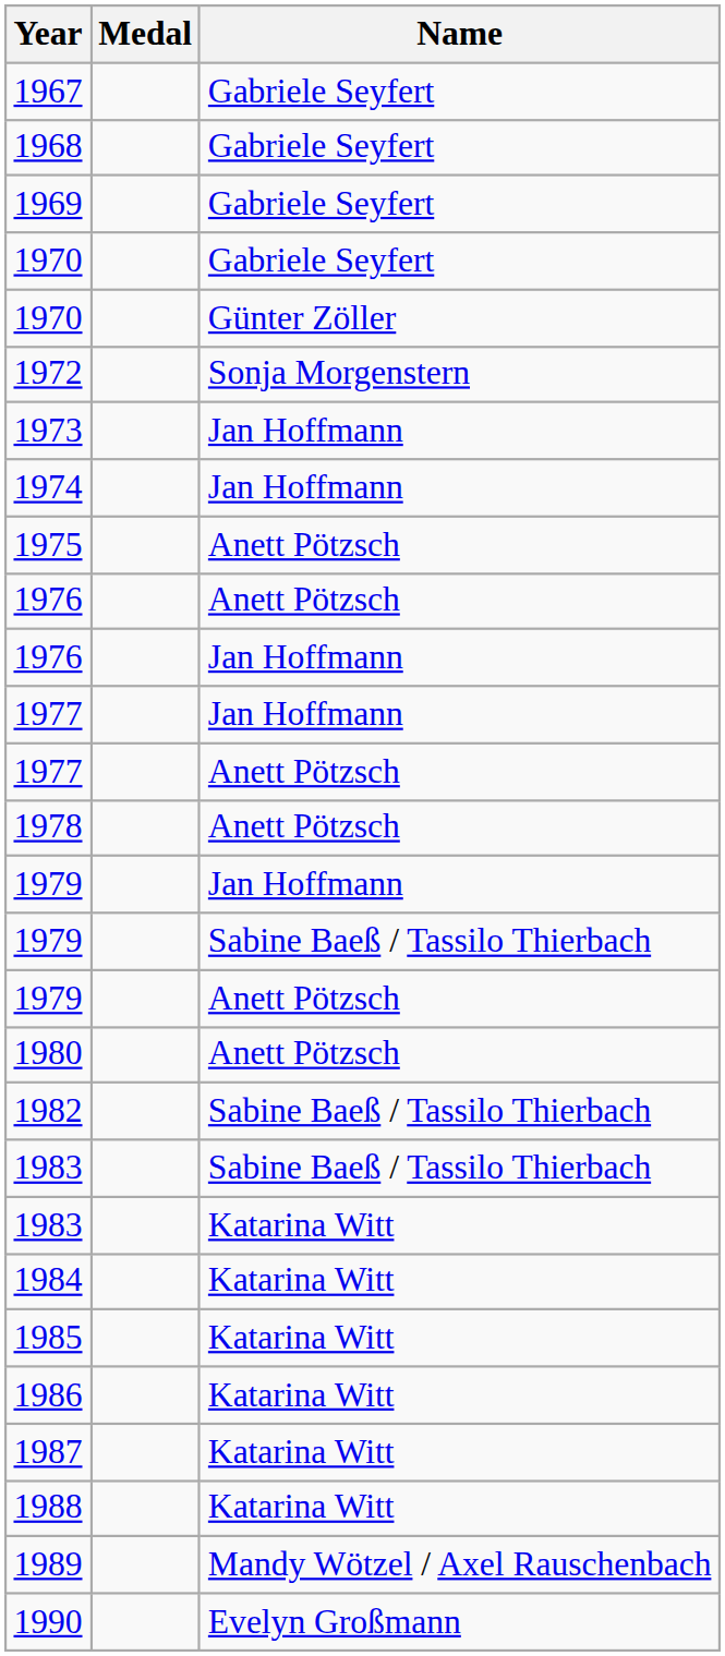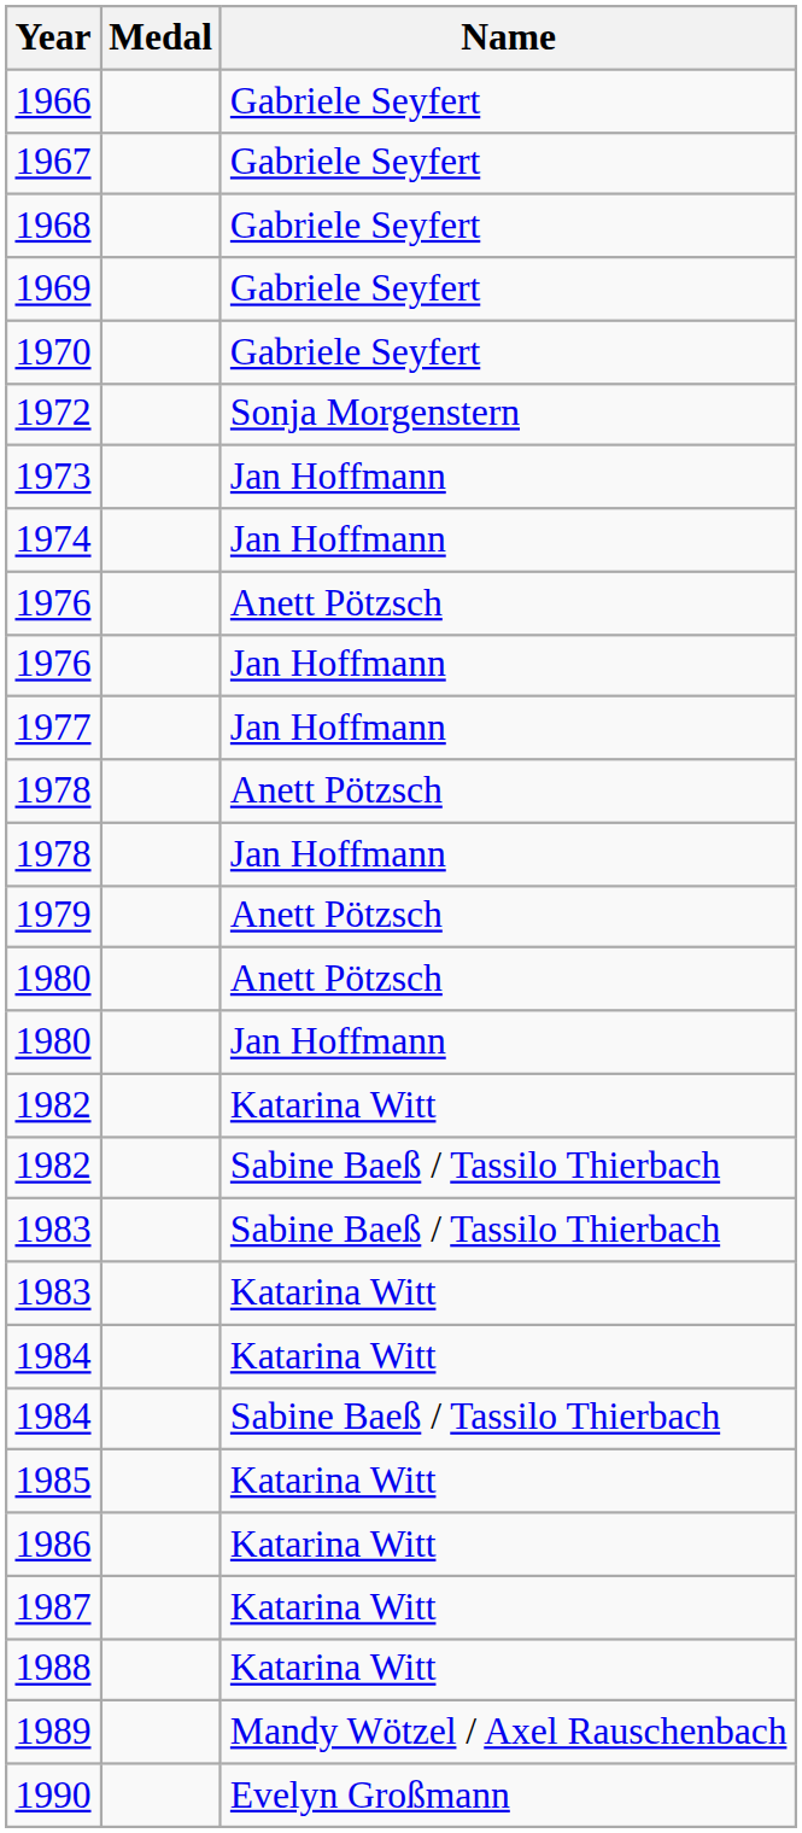+ row: 1966 | Gabriele Seyfert
- row: 1970 | Günter Zöller
- row: 1975 | Anett Pötzsch
- row: 1977 | Anett Pötzsch
+ row: 1978 | Jan Hoffmann
- row: 1979 | Jan Hoffmann
- row: 1979 | Sabine Baeß / Tassilo Thierbach
+ row: 1980 | Jan Hoffmann
+ row: 1982 | Katarina Witt
+ row: 1984 | Sabine Baeß / Tassilo Thierbach
